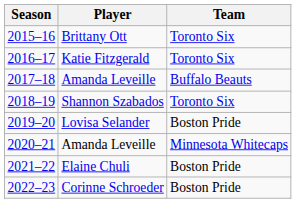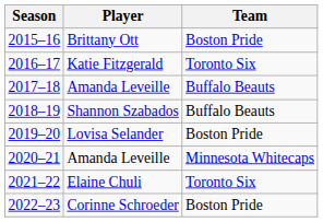2015–16 | Team: Toronto Six -> Boston Pride
2018–19 | Team: Toronto Six -> Buffalo Beauts
2021–22 | Team: Boston Pride -> Toronto Six
